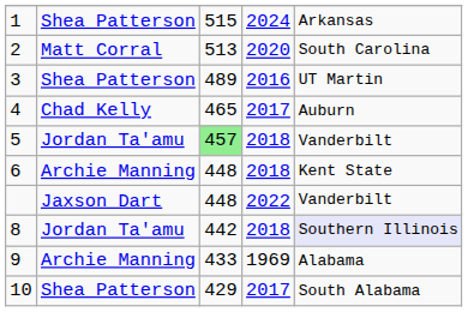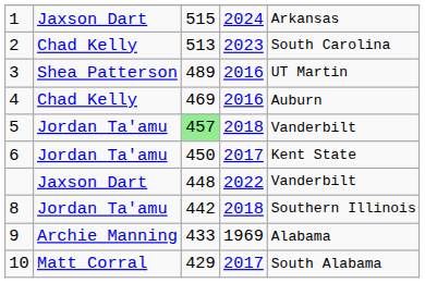1 | column 2: Shea Patterson -> Jaxson Dart
2 | column 2: Matt Corral -> Chad Kelly
2 | column 4: 2020 -> 2023
4 | column 3: 465 -> 469
4 | column 4: 2017 -> 2016
6 | column 2: Archie Manning -> Jordan Ta'amu
6 | column 3: 448 -> 450
6 | column 4: 2018 -> 2017
8 | column 5: lavender background -> no background
10 | column 2: Shea Patterson -> Matt Corral
